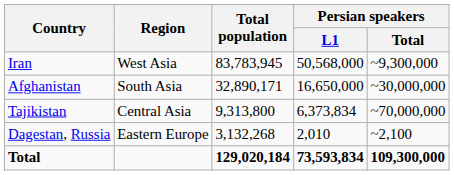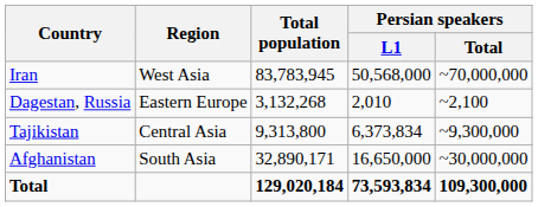Iran | Persian speakers / Total: ~9,300,000 -> ~70,000,000
rows swapped: Afghanistan <-> Dagestan, Russia
Tajikistan | Persian speakers / Total: ~70,000,000 -> ~9,300,000
